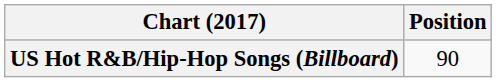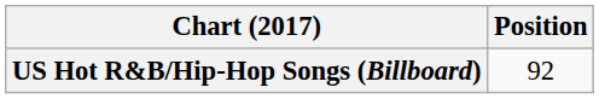US Hot R&B/Hip-Hop Songs (Billboard) | Position: 90 -> 92
